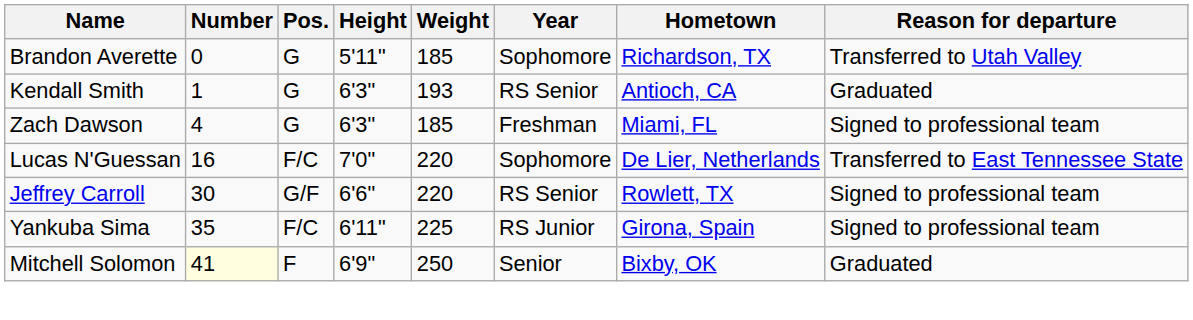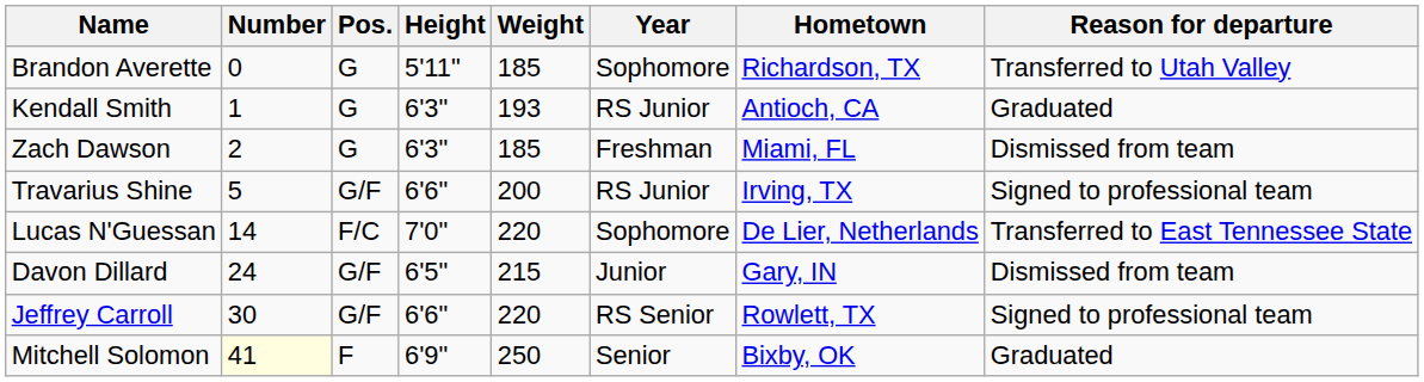Kendall Smith | Year: RS Senior -> RS Junior
Zach Dawson | Number: 4 -> 2
Zach Dawson | Reason for departure: Signed to professional team -> Dismissed from team
+ row: Travarius Shine | 5 | G/F | 6'6" | 200 | RS Junior | Irving, TX | Signed to professional team
Lucas N'Guessan | Number: 16 -> 14
+ row: Davon Dillard | 24 | G/F | 6'5" | 215 | Junior | Gary, IN | Dismissed from team
- row: Yankuba Sima | 35 | F/C | 6'11" | 225 | RS Junior | Girona, Spain | Signed to professional team
